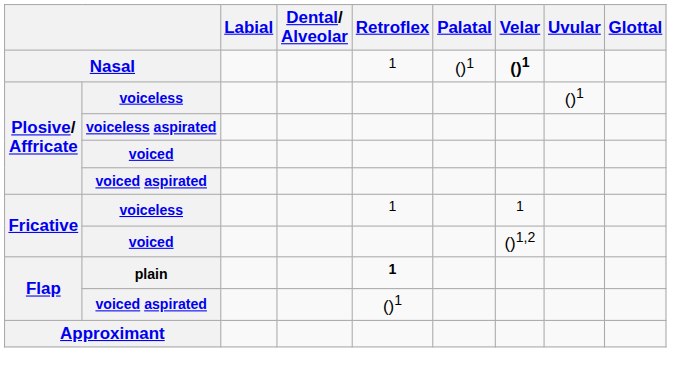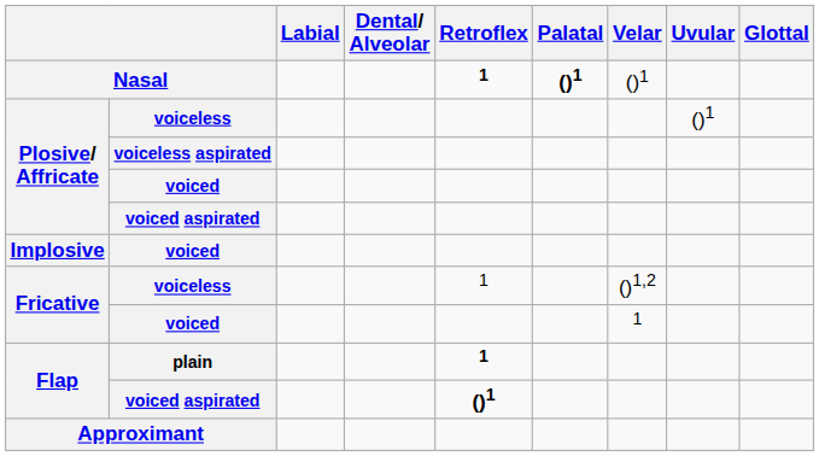Nasal | Retroflex: normal -> bold
Nasal | Palatal: normal -> bold
Nasal | Velar: bold -> normal
+ row: Implosive | voiced
Fricative / voiceless | Velar: 1 -> ()1,2
Fricative / voiced | Velar: ()1,2 -> 1
Flap / voiced aspirated | Retroflex: normal -> bold
